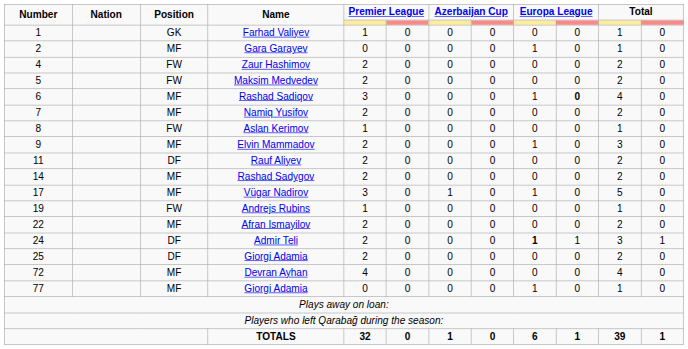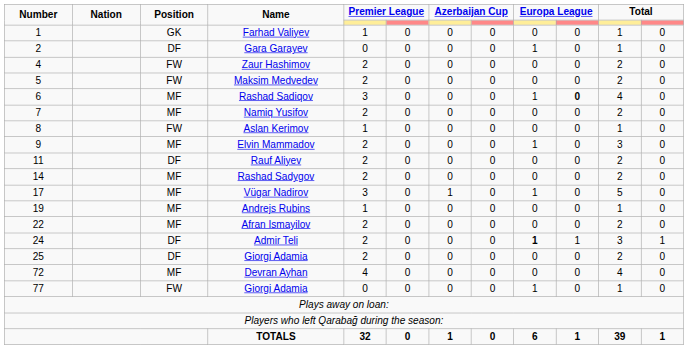Gara Garayev | Position: MF -> DF
Andrejs Rubins | Position: FW -> MF
77 / Giorgi Adamia | Position: MF -> FW
